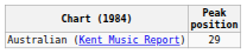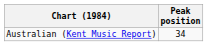Australian (Kent Music Report) | Peak position: 29 -> 34
